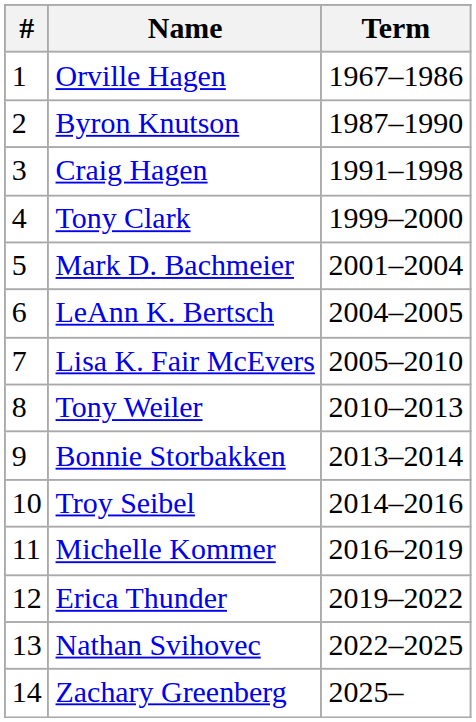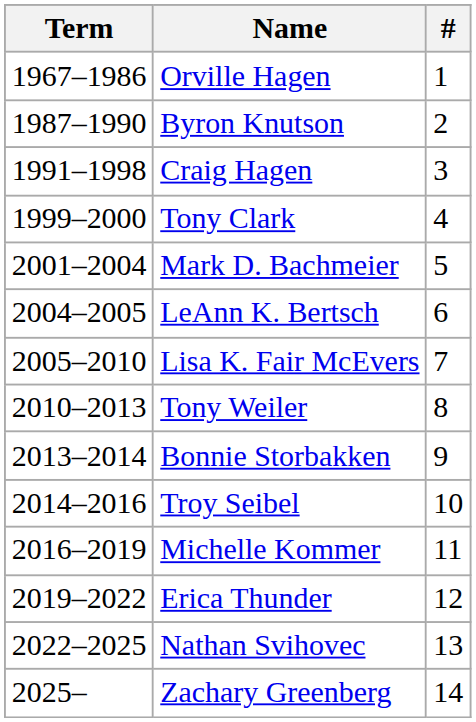columns swapped: # <-> Term
